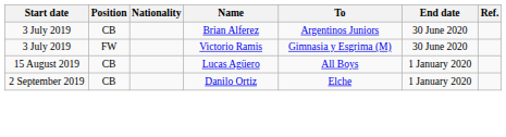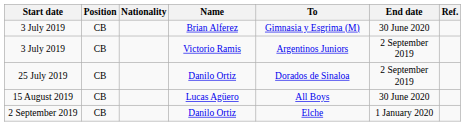3 July 2019 / Brian Alferez | To: Argentinos Juniors -> Gimnasia y Esgrima (M)
3 July 2019 / Victorio Ramis | Position: FW -> CB
3 July 2019 / Victorio Ramis | To: Gimnasia y Esgrima (M) -> Argentinos Juniors
3 July 2019 / Victorio Ramis | End date: 30 June 2020 -> 2 September 2019
+ row: 25 July 2019 | CB | Danilo Ortiz | Dorados de Sinaloa | 2 September 2019
15 August 2019 | End date: 1 January 2020 -> 30 June 2020
